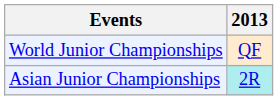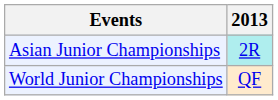rows swapped: Asian Junior Championships <-> World Junior Championships
